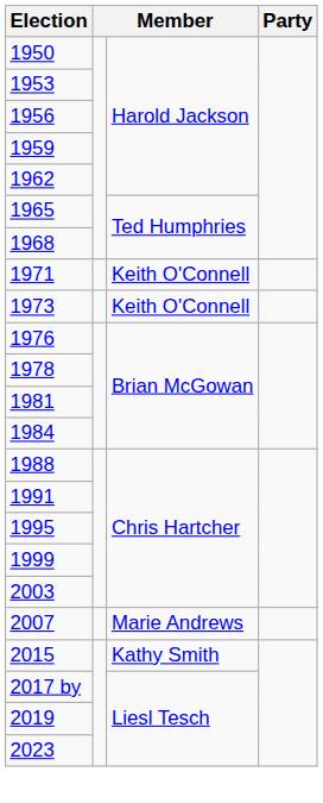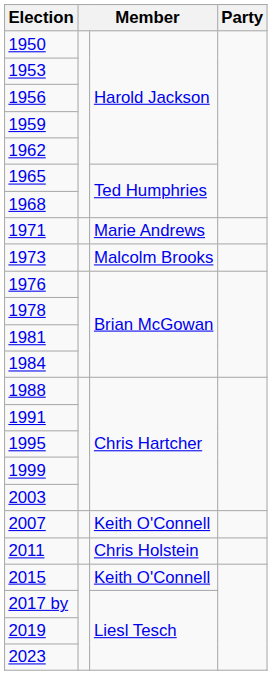1971 | column 3: Keith O'Connell -> Marie Andrews
1973 | column 3: Keith O'Connell -> Malcolm Brooks
2007 | column 3: Marie Andrews -> Keith O'Connell
+ row: 2011 | Chris Holstein
2015 | column 3: Kathy Smith -> Keith O'Connell
